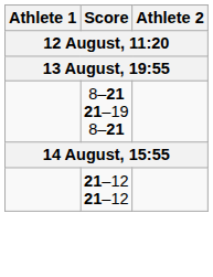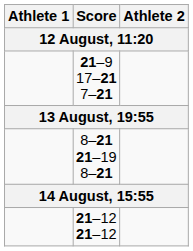+ row: 21–9 17–21 7–21
